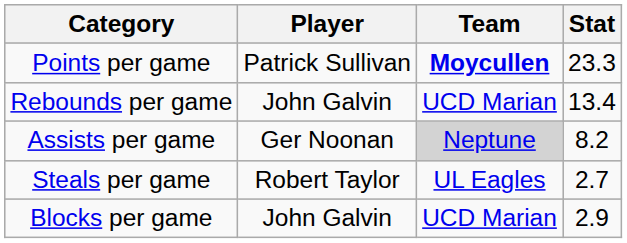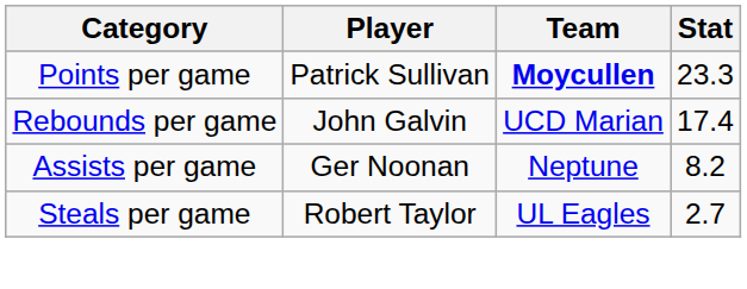Rebounds per game | Stat: 13.4 -> 17.4
Assists per game | Team: lightgrey background -> no background
- row: Blocks per game | John Galvin | UCD Marian | 2.9
